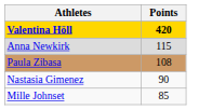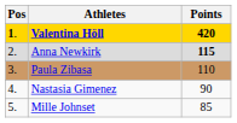+ column: Pos | 1. | 2. | 3. | 4. | 5.
Anna Newkirk | Points: normal -> bold
Paula Zibasa | Points: 108 -> 110
